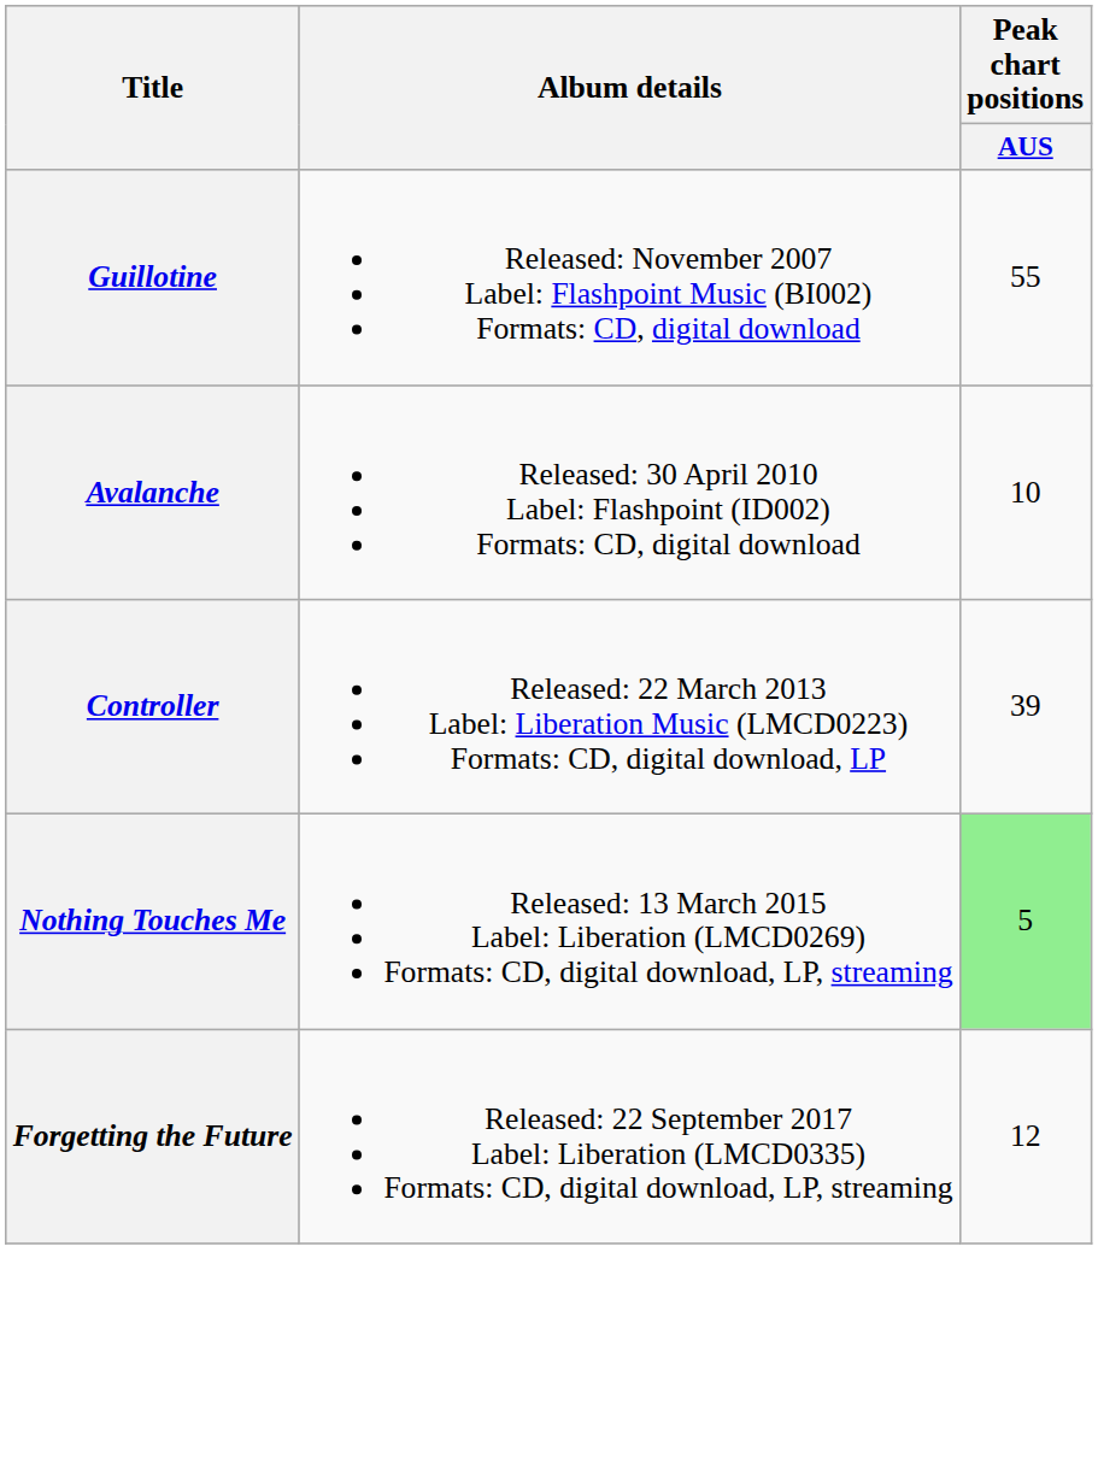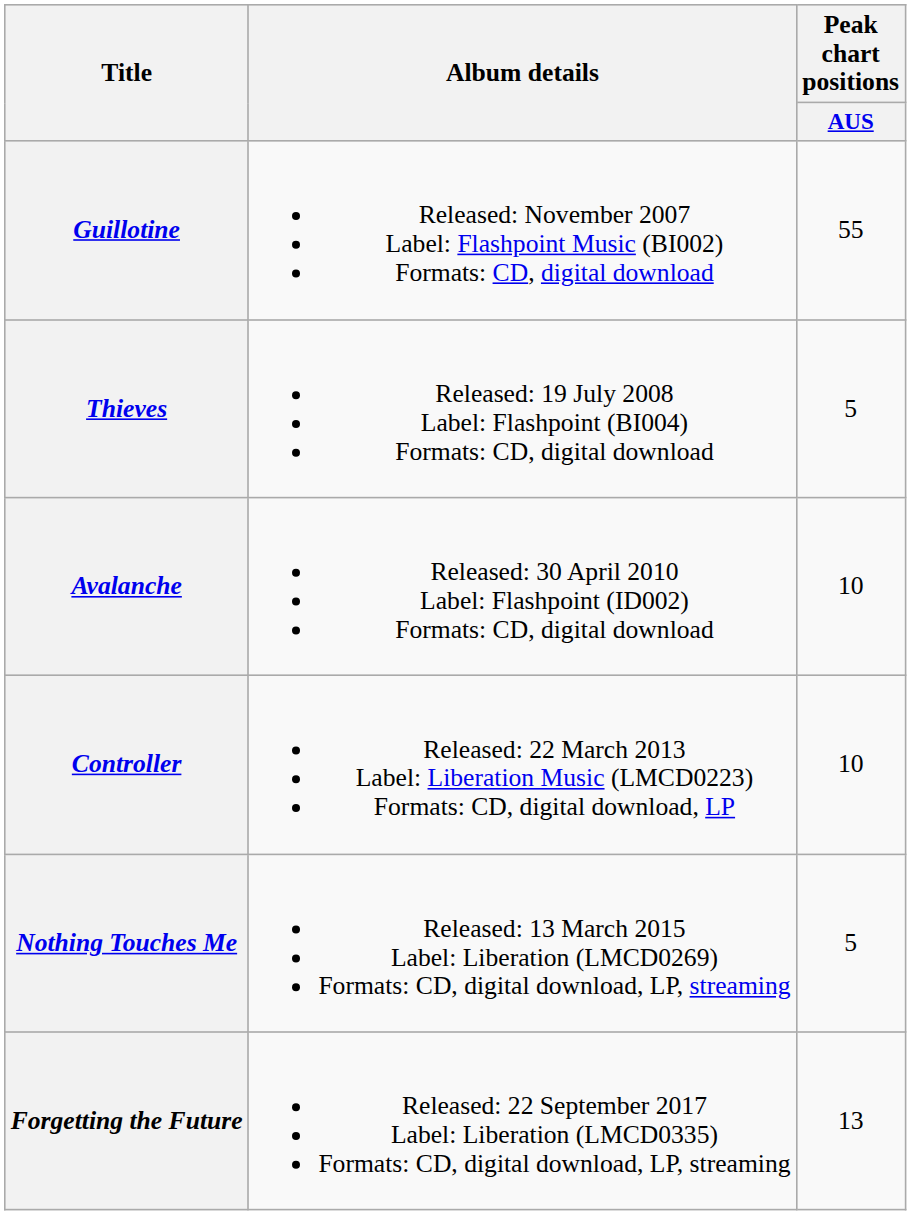+ row: Thieves | Released: 19 July 2008 Label: Flashpoint (BI004) Formats: CD, digital download | 5
Controller | Peak chart positions / AUS: 39 -> 10
Nothing Touches Me | Peak chart positions / AUS: lightgreen background -> no background
Forgetting the Future | Peak chart positions / AUS: 12 -> 13
